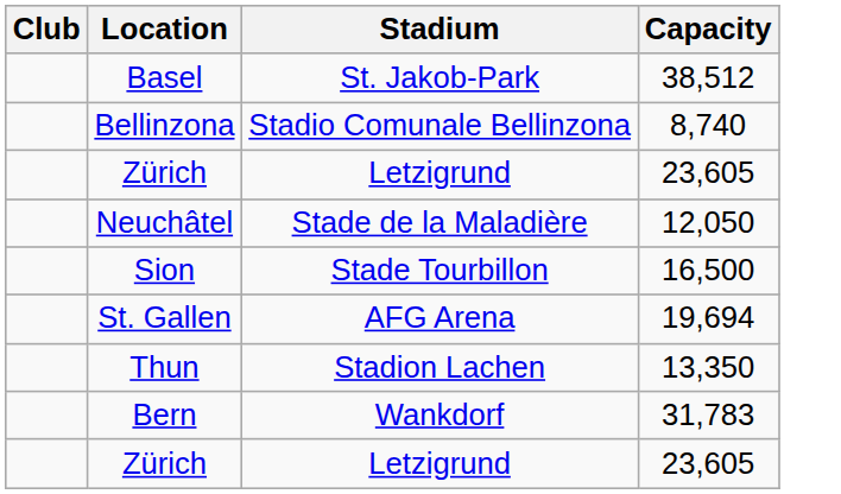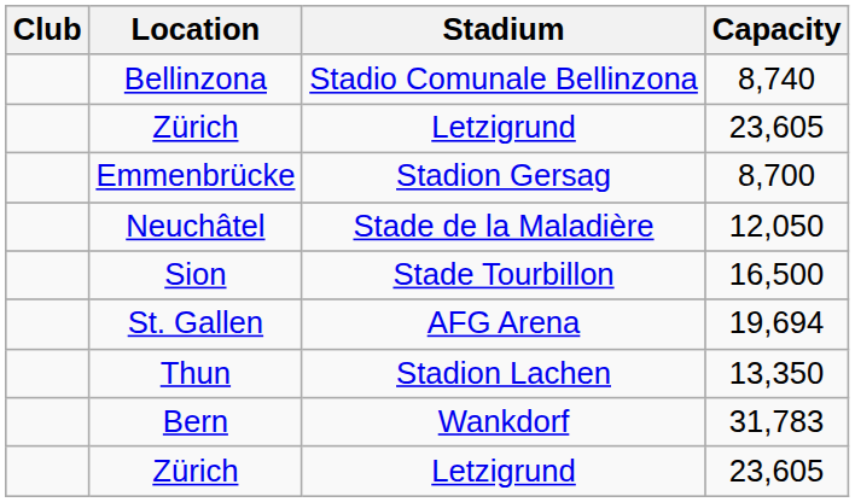- row: Basel | St. Jakob-Park | 38,512
+ row: Emmenbrücke | Stadion Gersag | 8,700
